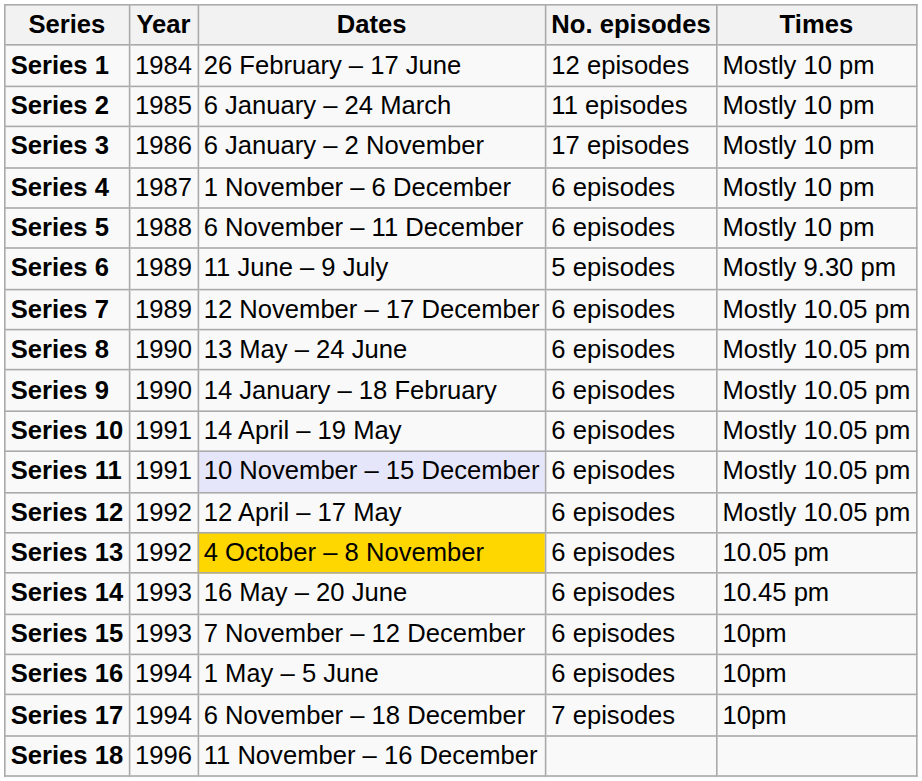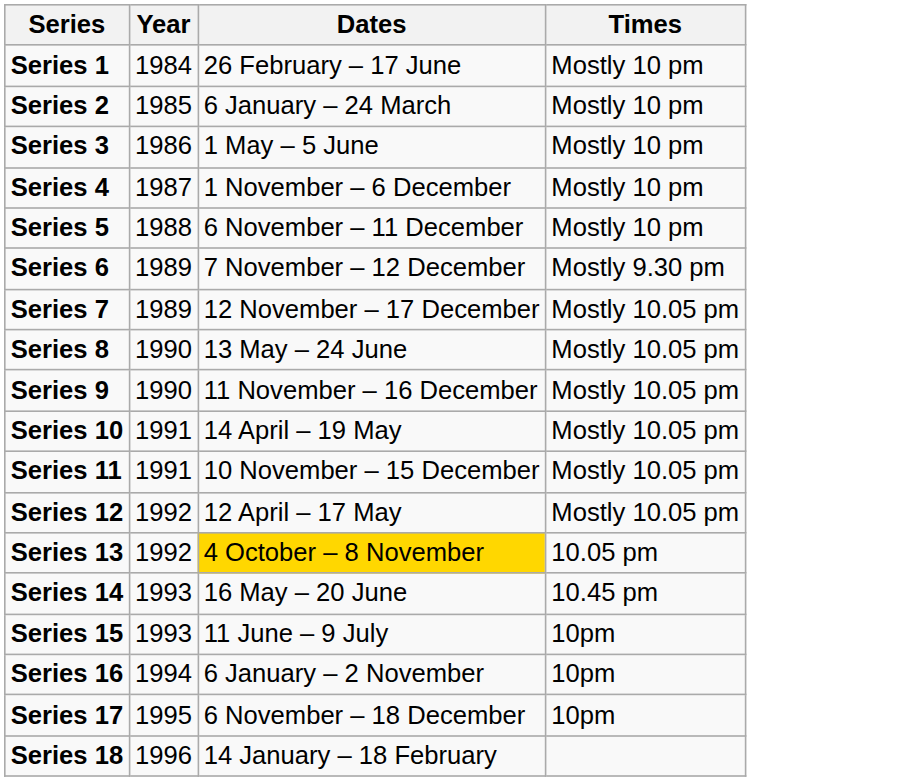- column: No. episodes | 12 episodes | 11 episodes | 17 episodes | 6 episodes | 6 episodes | 5 episodes | 6 episodes | 6 episodes | 6 episodes | 6 episodes | 6 episodes | 6 episodes | 6 episodes | 6 episodes | 6 episodes | 6 episodes | 7 episodes
Series 3 | Dates: 6 January – 2 November -> 1 May – 5 June
Series 6 | Dates: 11 June – 9 July -> 7 November – 12 December
Series 9 | Dates: 14 January – 18 February -> 11 November – 16 December
Series 11 | Dates: lavender background -> no background
Series 15 | Dates: 7 November – 12 December -> 11 June – 9 July
Series 16 | Dates: 1 May – 5 June -> 6 January – 2 November
Series 17 | Year: 1994 -> 1995
Series 18 | Dates: 11 November – 16 December -> 14 January – 18 February
